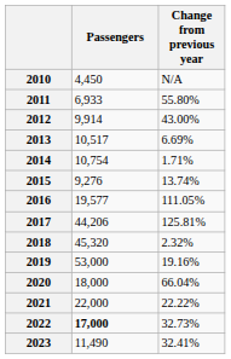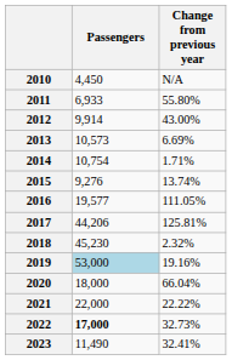2013 | Passengers: 10,517 -> 10,573
2018 | Passengers: 45,320 -> 45,230
2019 | Passengers: no background -> lightblue background
